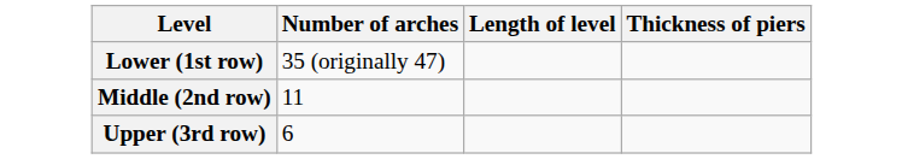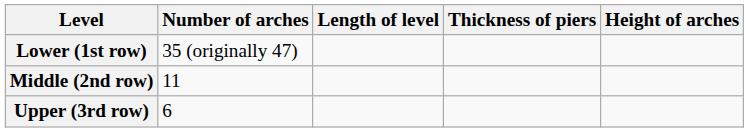+ column: Height of arches
